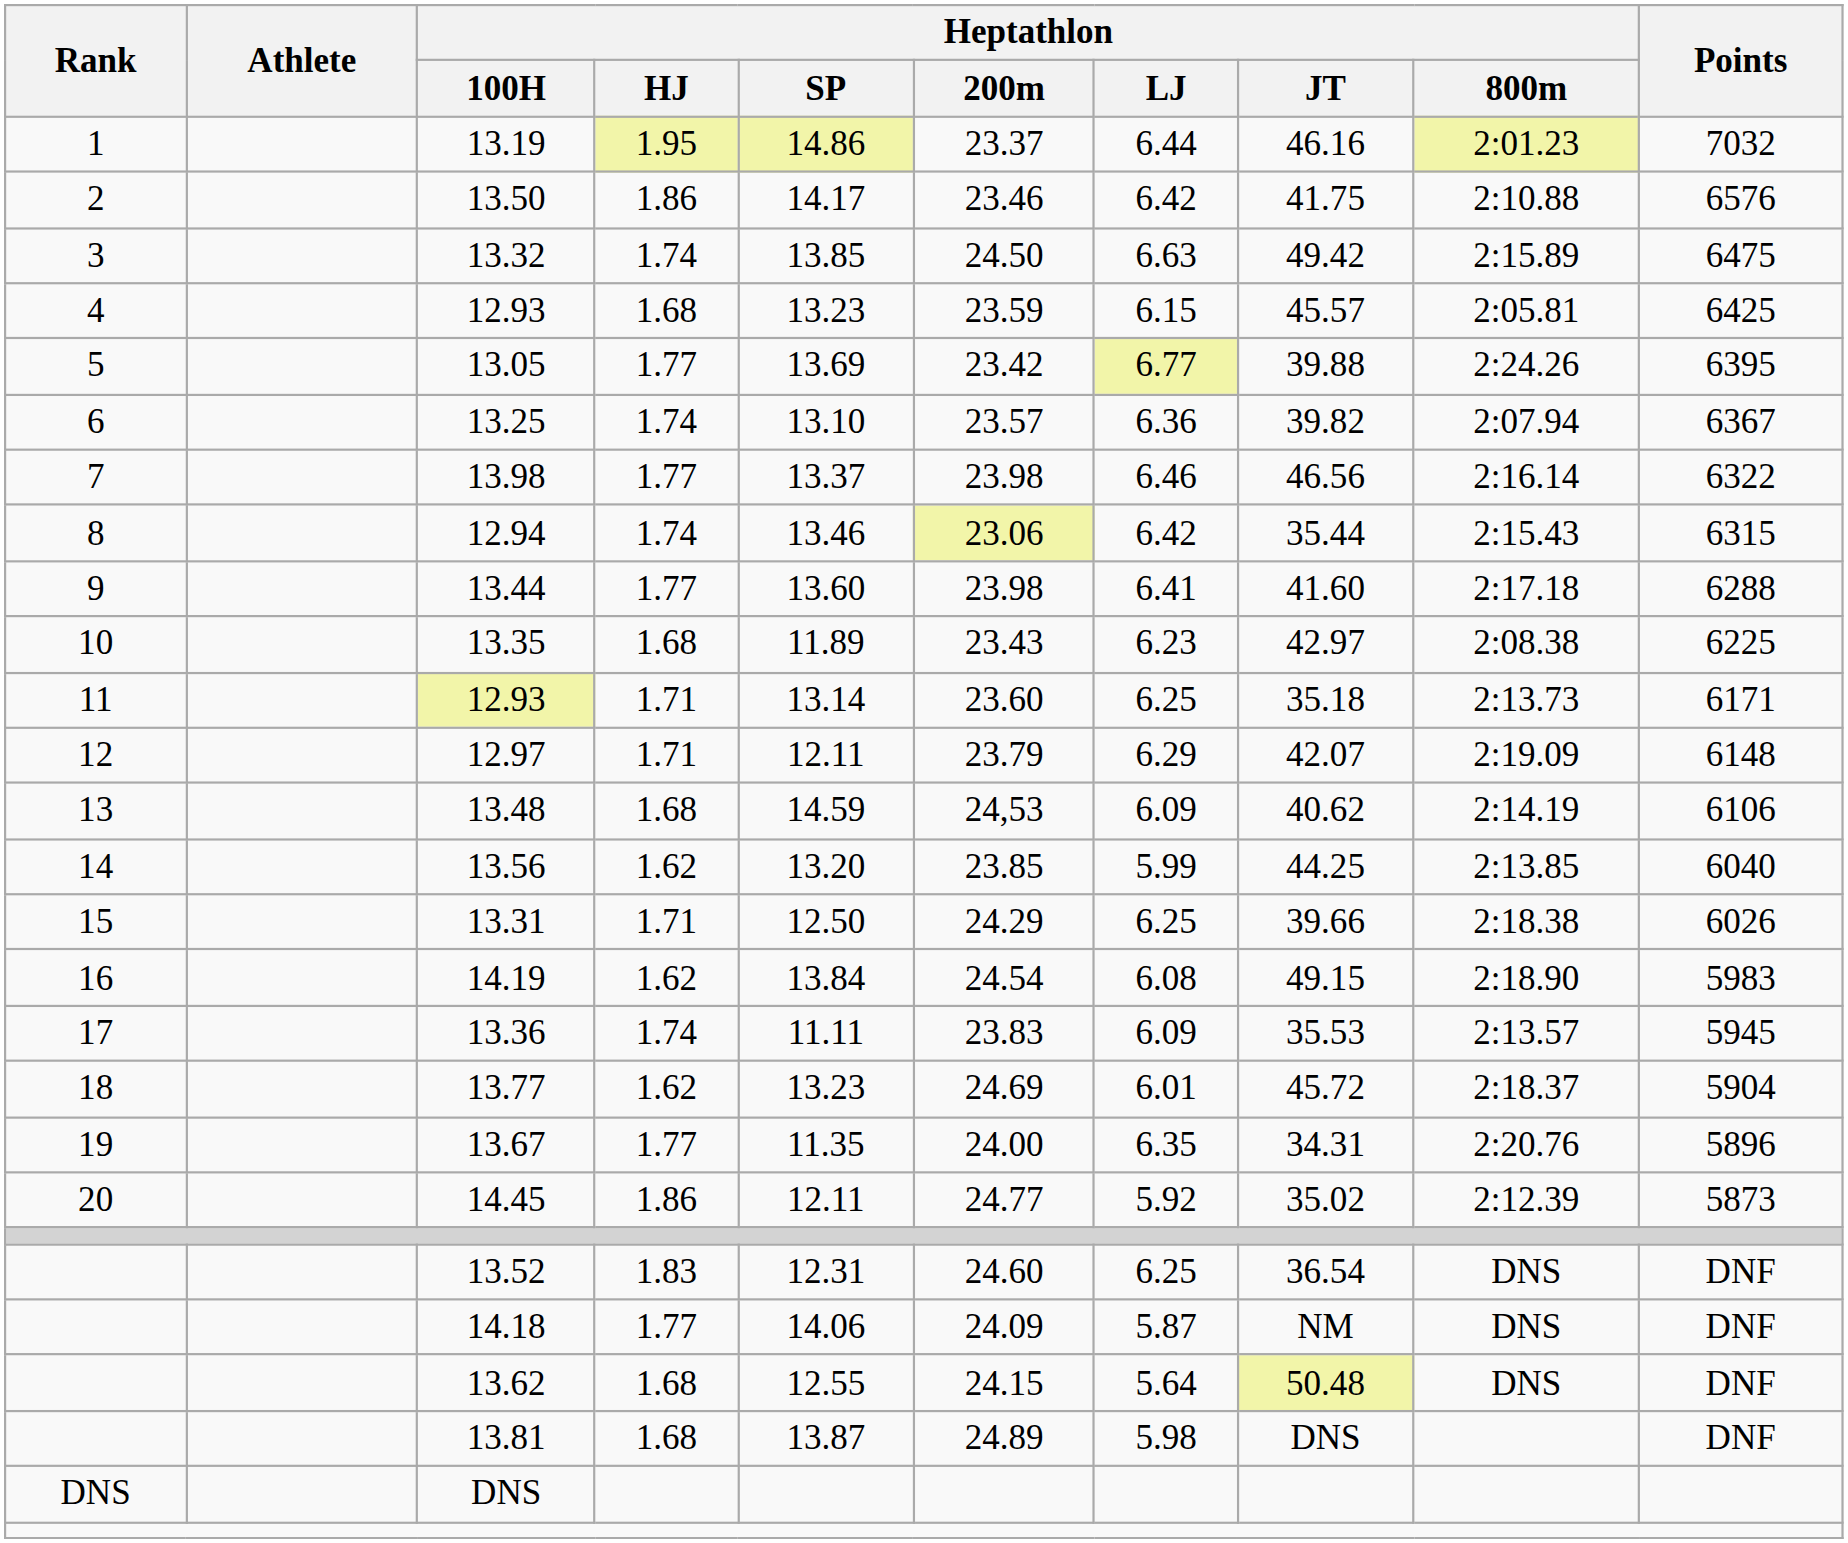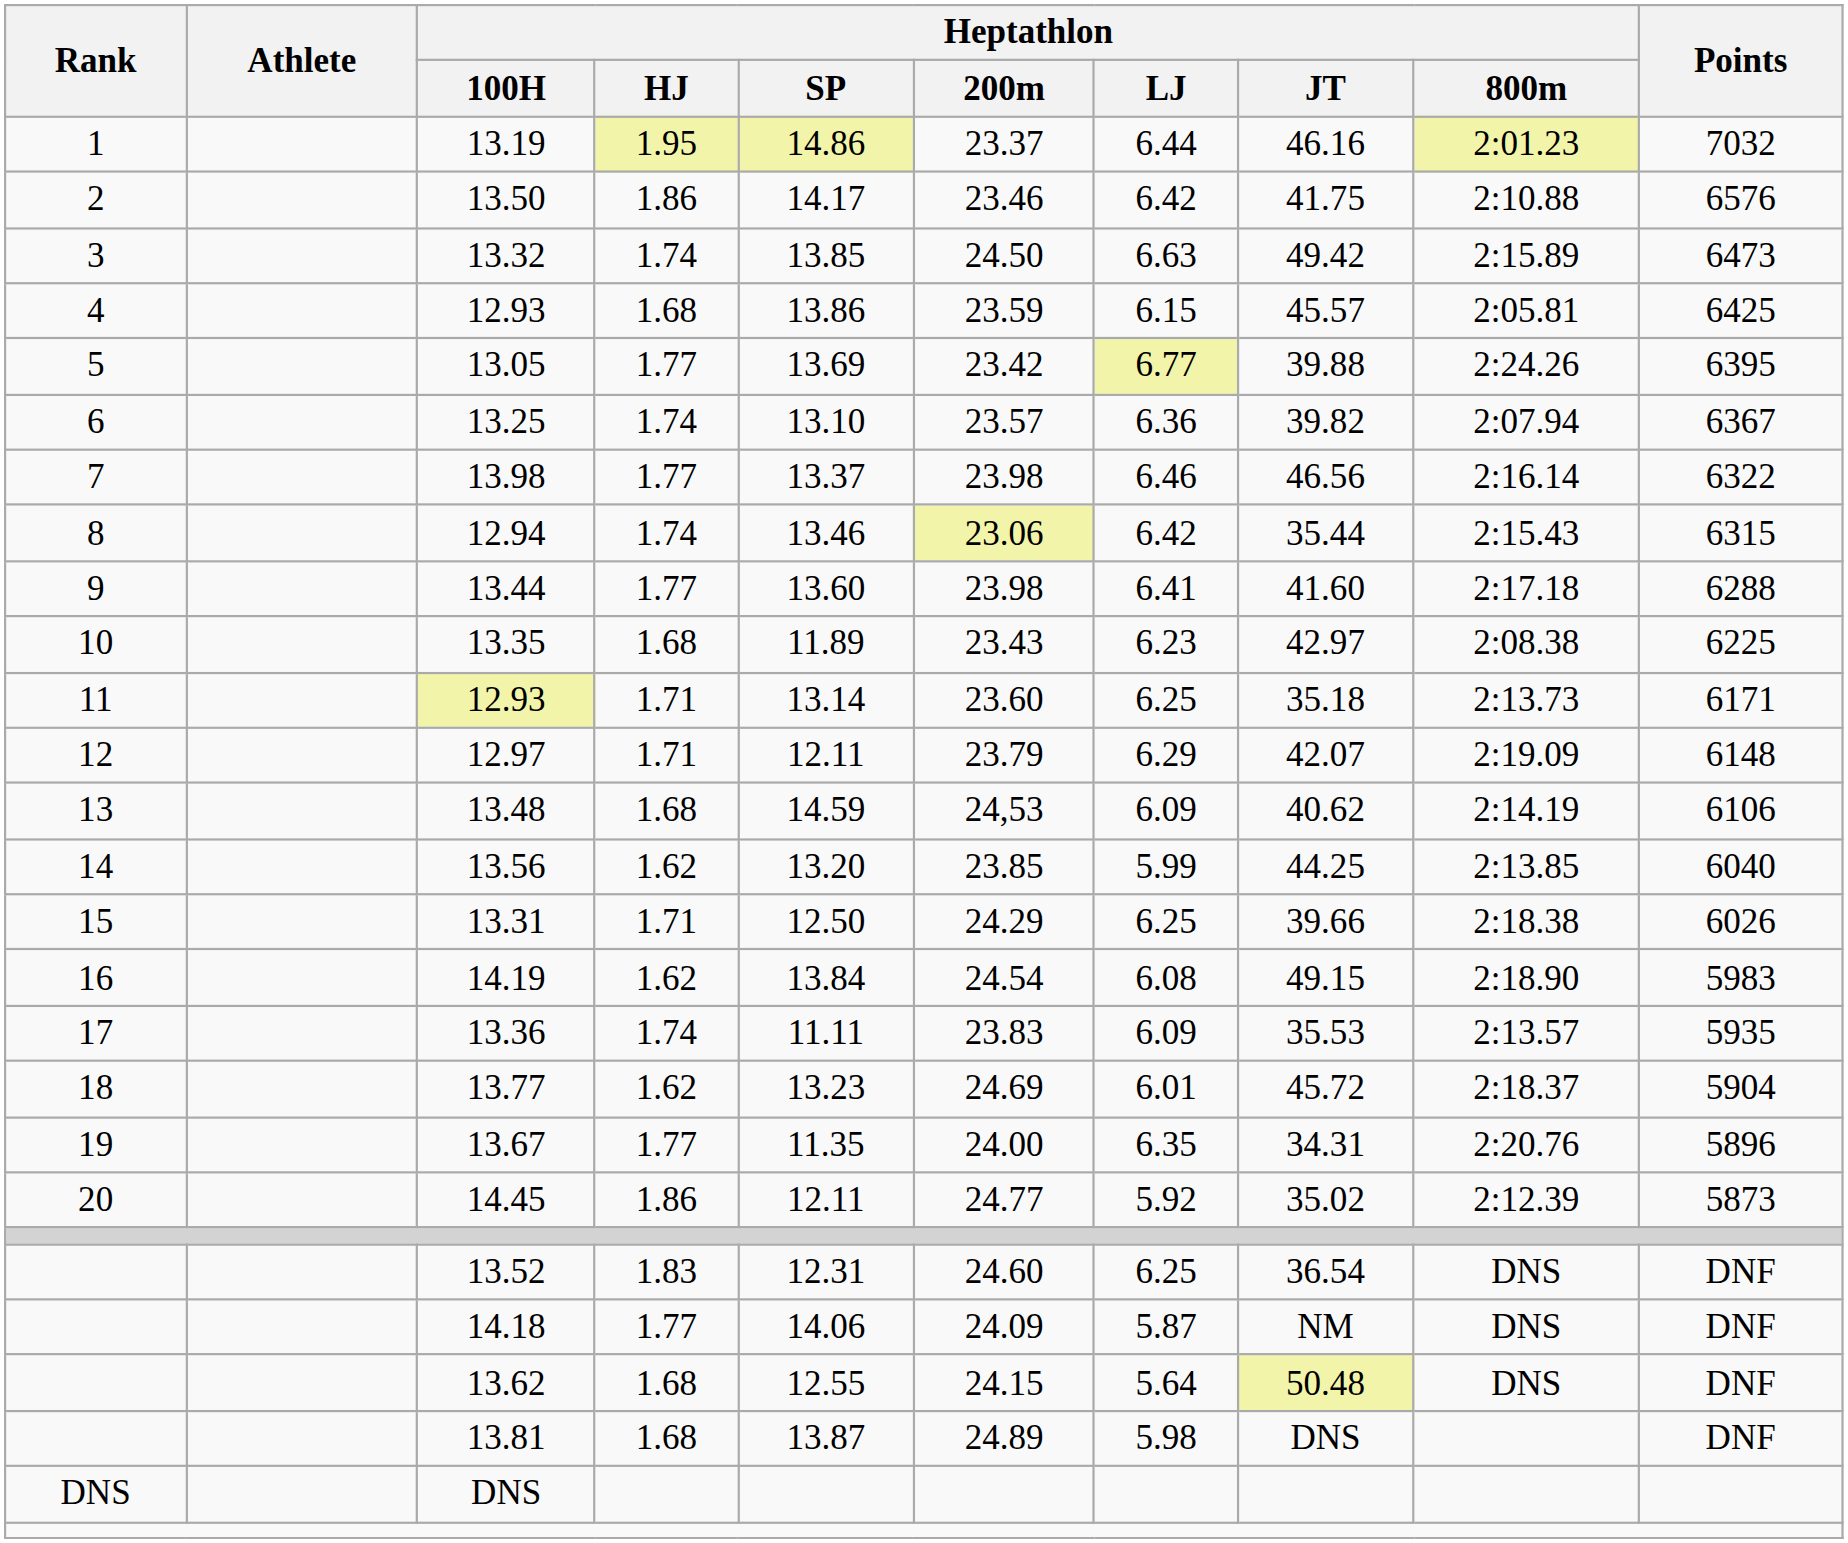13.32 | Points: 6475 -> 6473
4 / 12.93 | Heptathlon / SP: 13.23 -> 13.86
13.36 | Points: 5945 -> 5935
